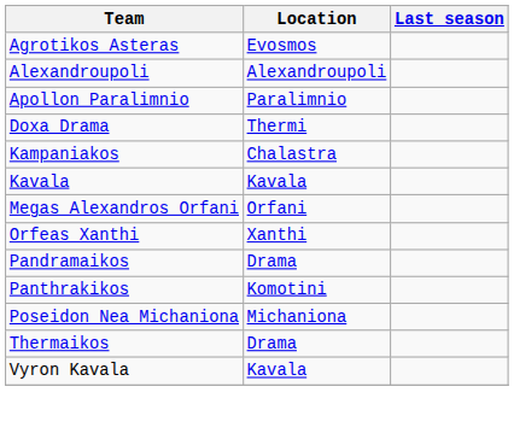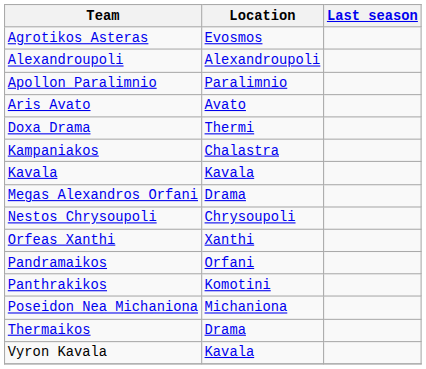+ row: Aris Avato | Avato
Megas Alexandros Orfani | Location: Orfani -> Drama
+ row: Nestos Chrysoupoli | Chrysoupoli
Pandramaikos | Location: Drama -> Orfani
